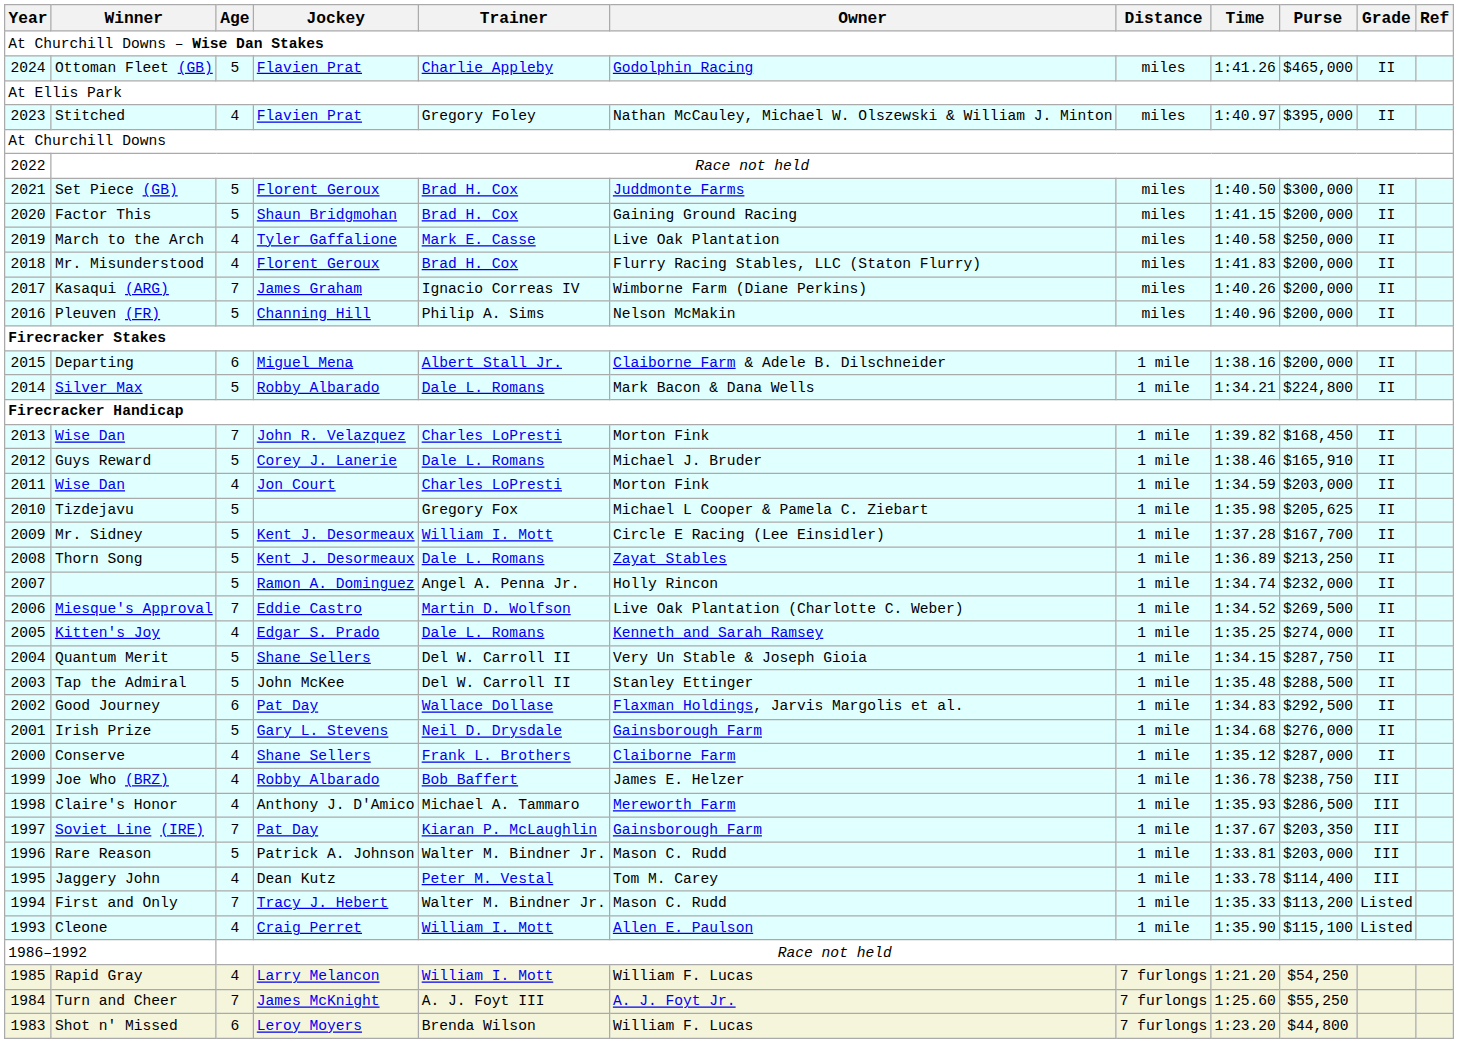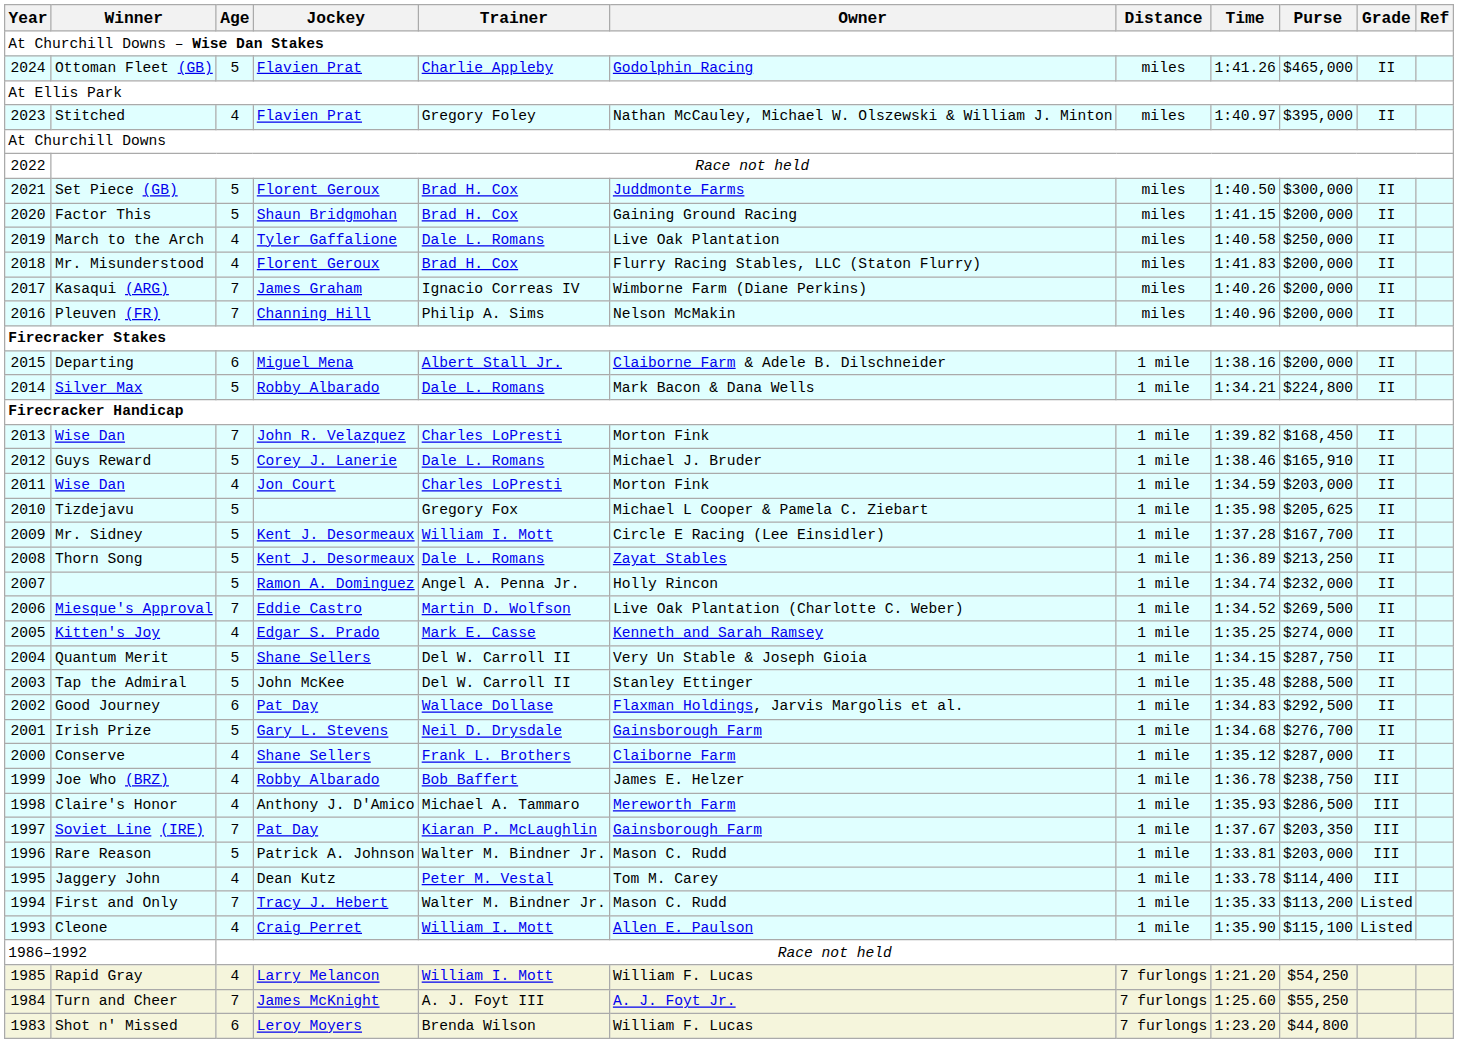March to the Arch | Trainer: Mark E. Casse -> Dale L. Romans
Pleuven (FR) | Age: 5 -> 7
Kitten's Joy | Trainer: Dale L. Romans -> Mark E. Casse
Irish Prize | Purse: $276,000 -> $276,700
